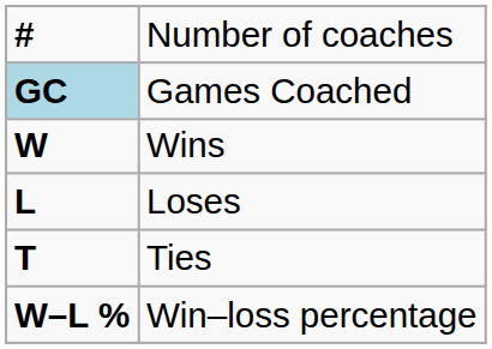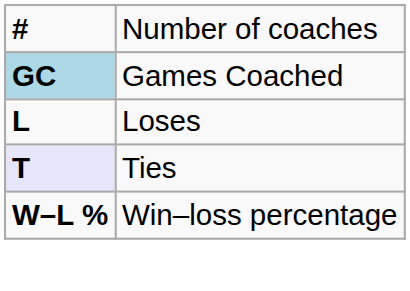- row: W | Wins
Ties | column 1: no background -> lavender background
